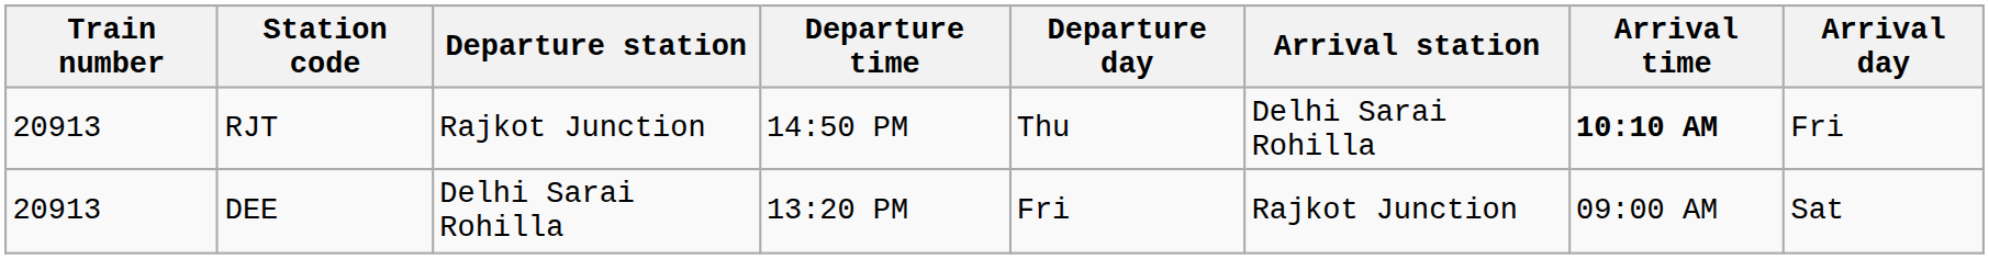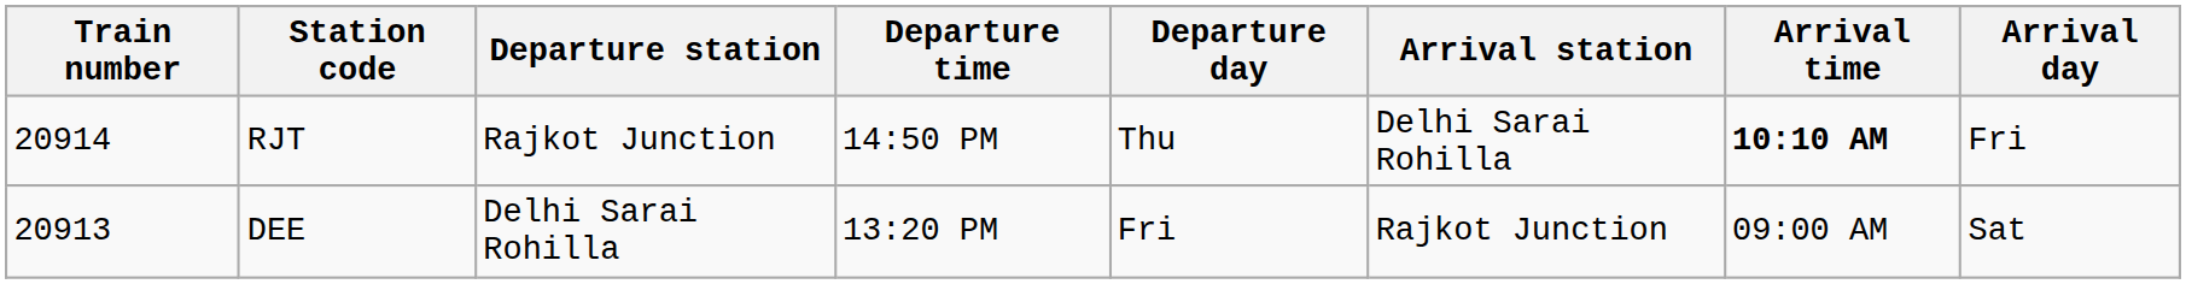RJT | Train number: 20913 -> 20914
